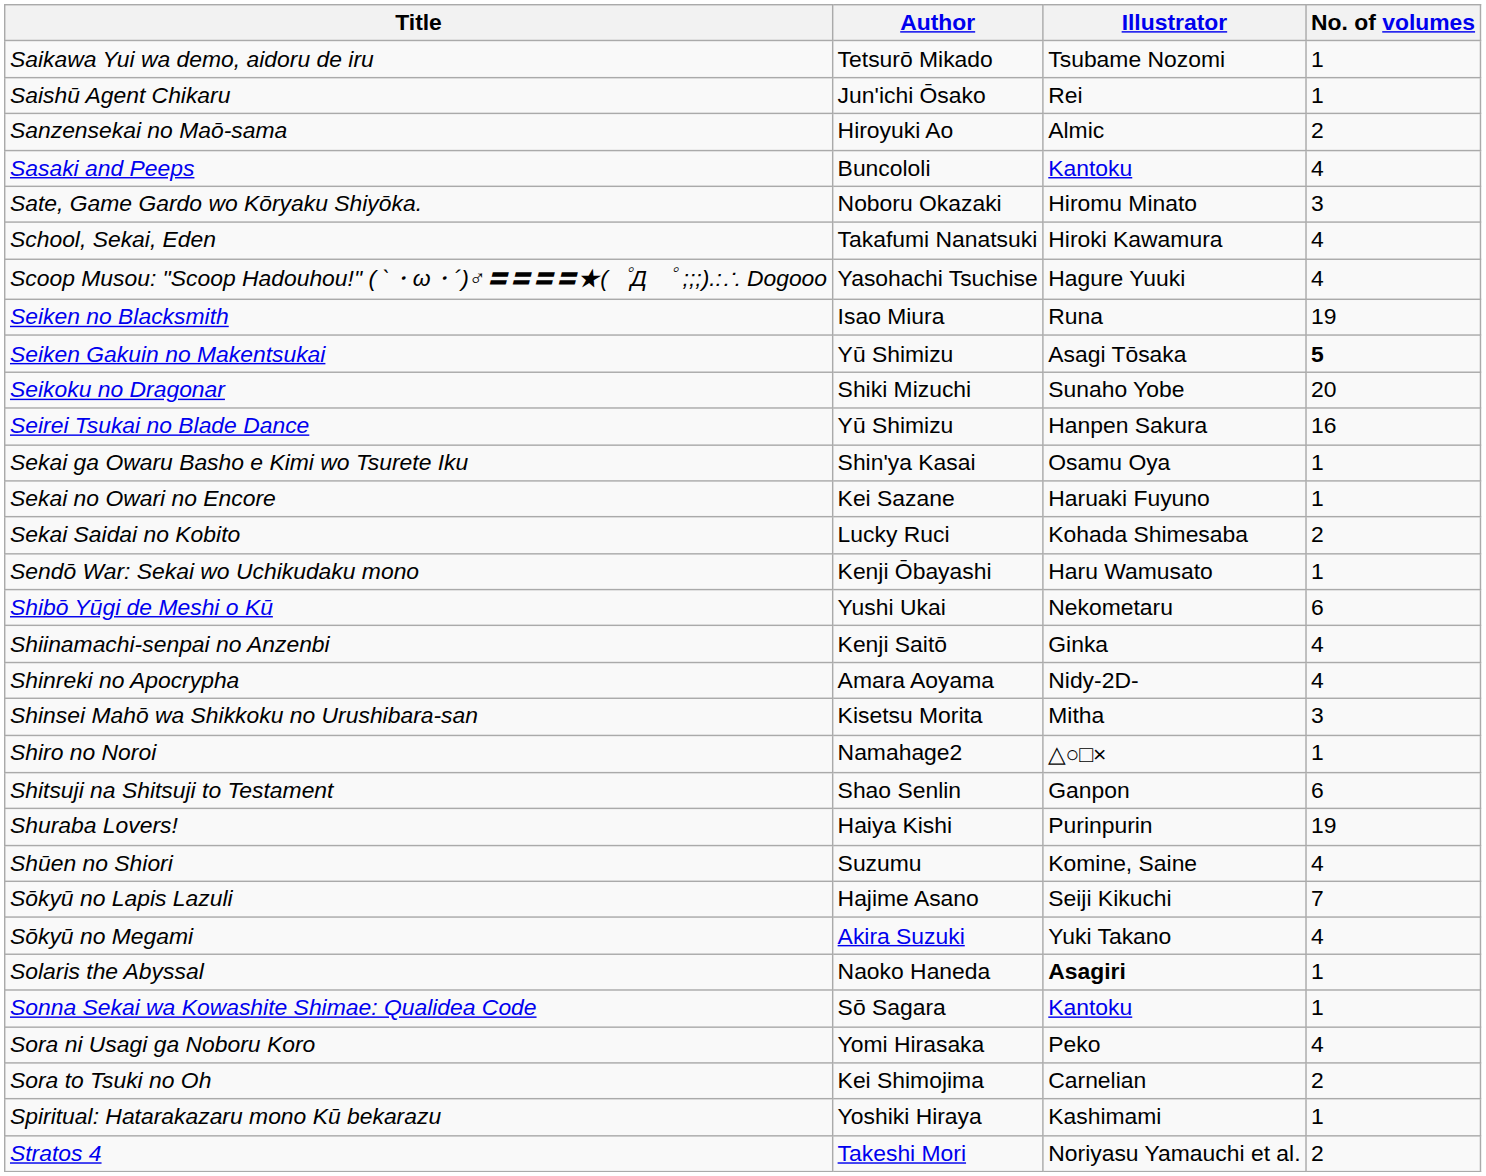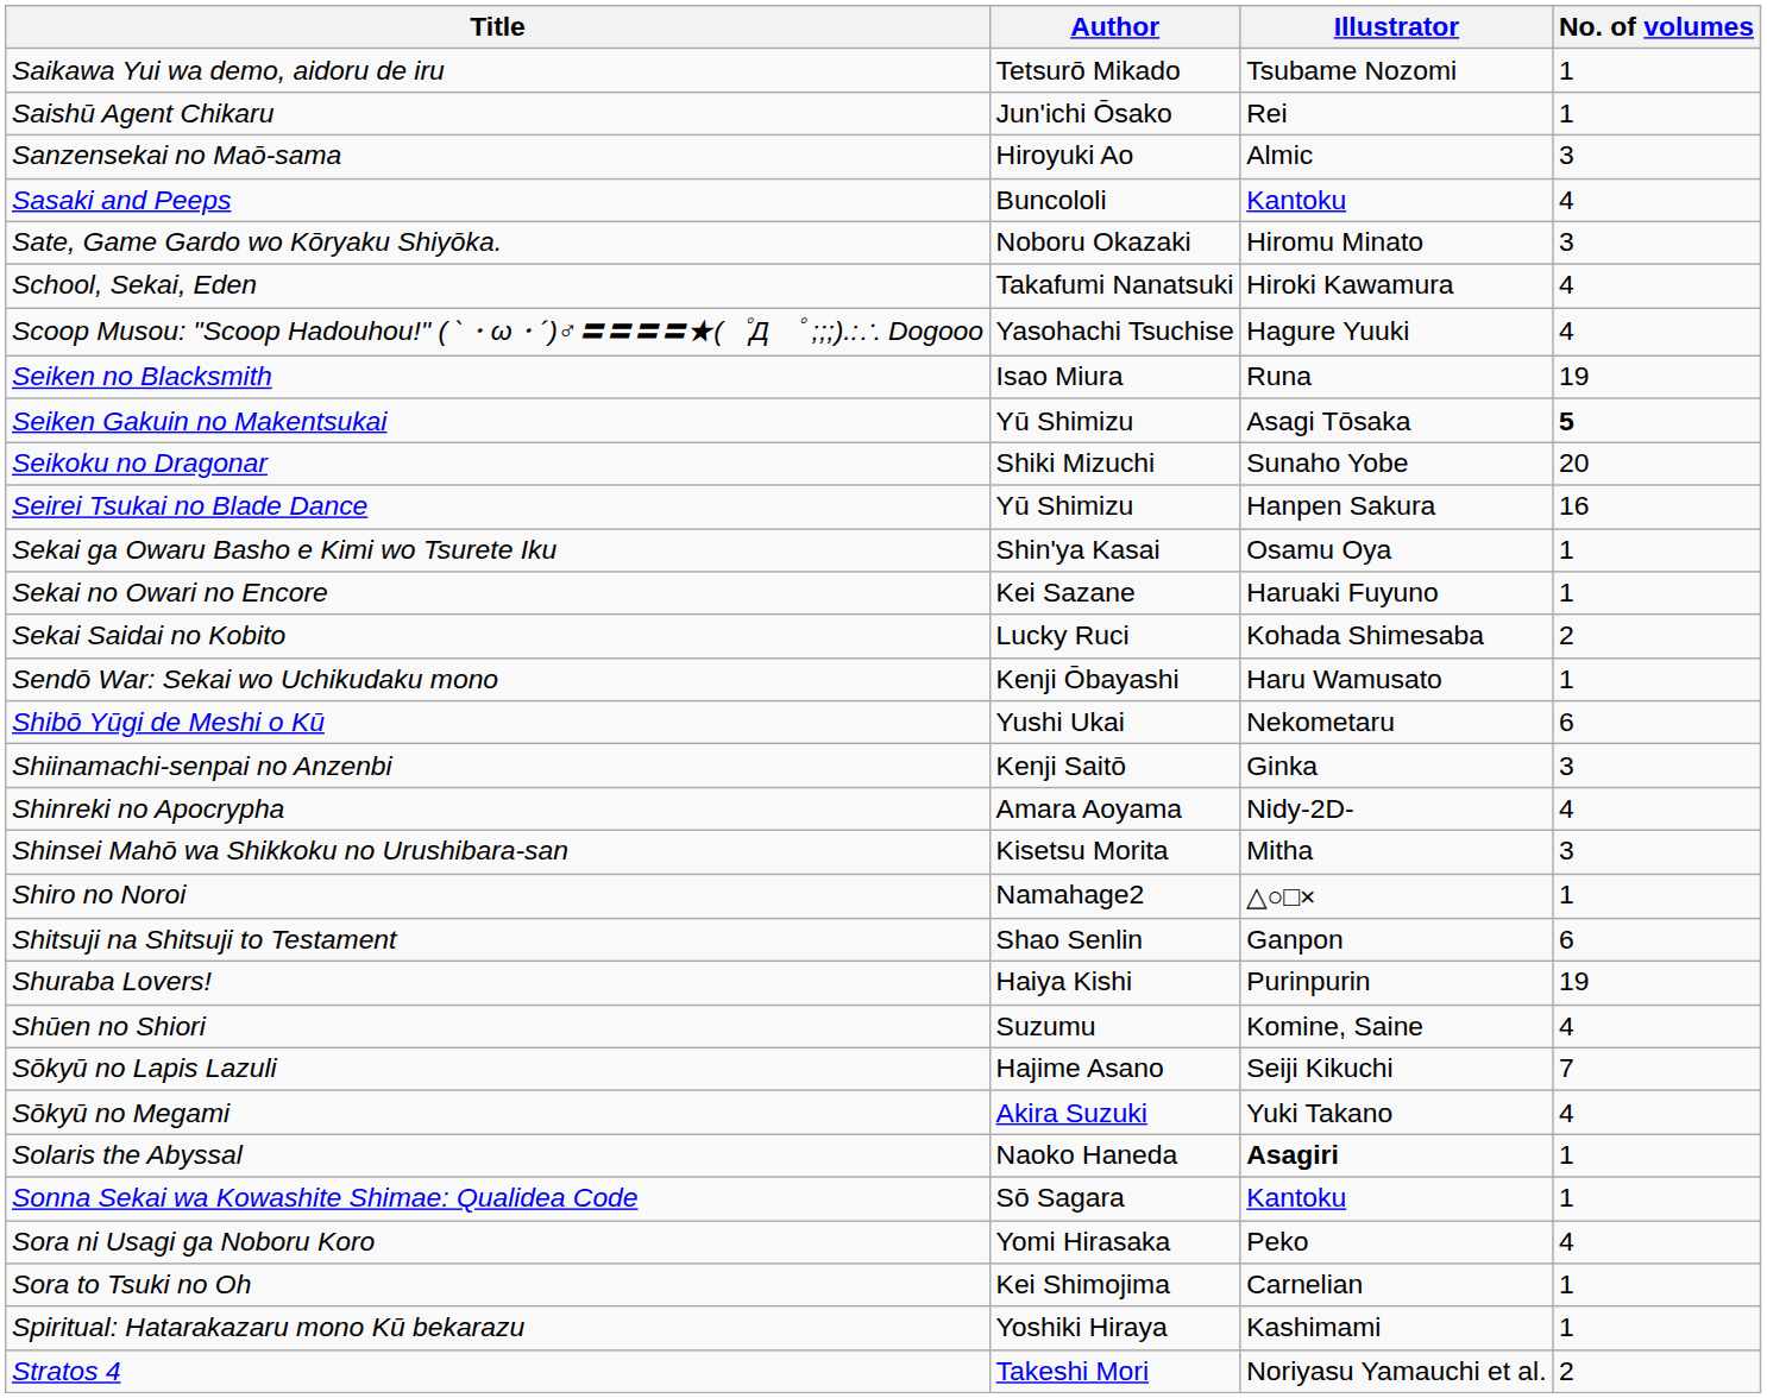Sanzensekai no Maō-sama | No. of volumes: 2 -> 3
Shiinamachi-senpai no Anzenbi | No. of volumes: 4 -> 3
Sora to Tsuki no Oh | No. of volumes: 2 -> 1
